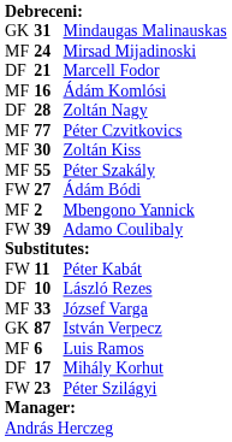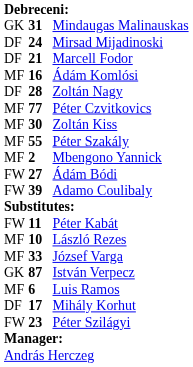Mirsad Mijadinoski | column 1: MF -> DF
rows swapped: Mbengono Yannick <-> Ádám Bódi
László Rezes | column 1: DF -> MF
